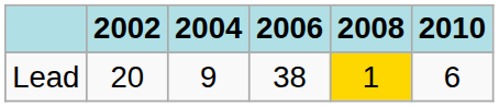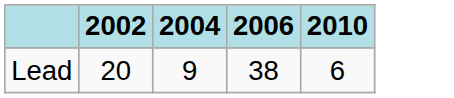- column: 2008 | 1
